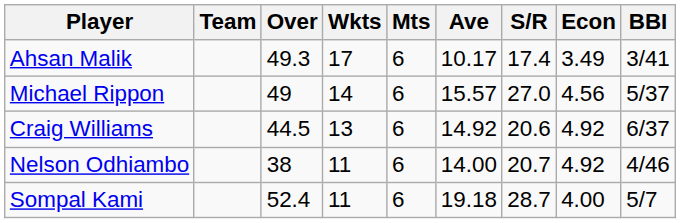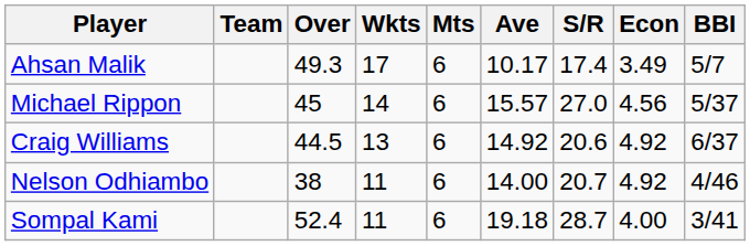Ahsan Malik | BBI: 3/41 -> 5/7
Michael Rippon | Over: 49 -> 45
Sompal Kami | BBI: 5/7 -> 3/41
